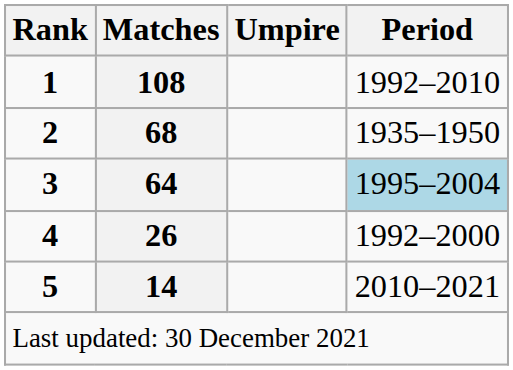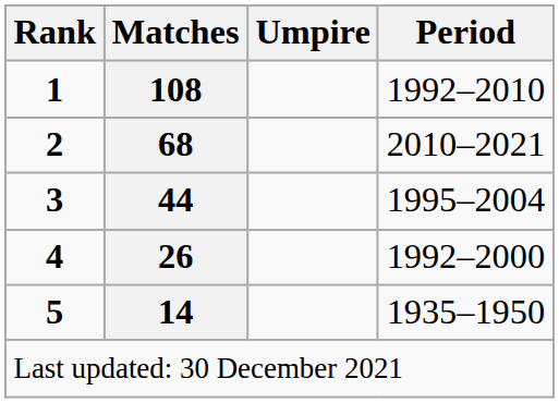2 | Period: 1935–1950 -> 2010–2021
3 | Matches: 64 -> 44
3 | Period: lightblue background -> no background
5 | Period: 2010–2021 -> 1935–1950
